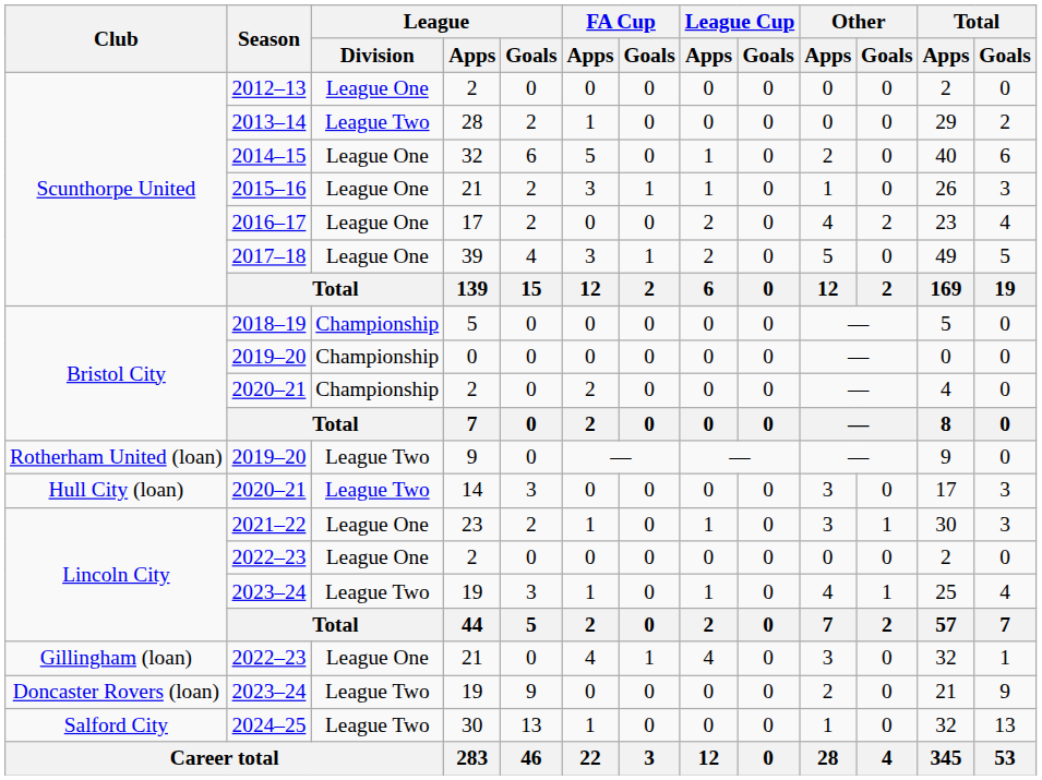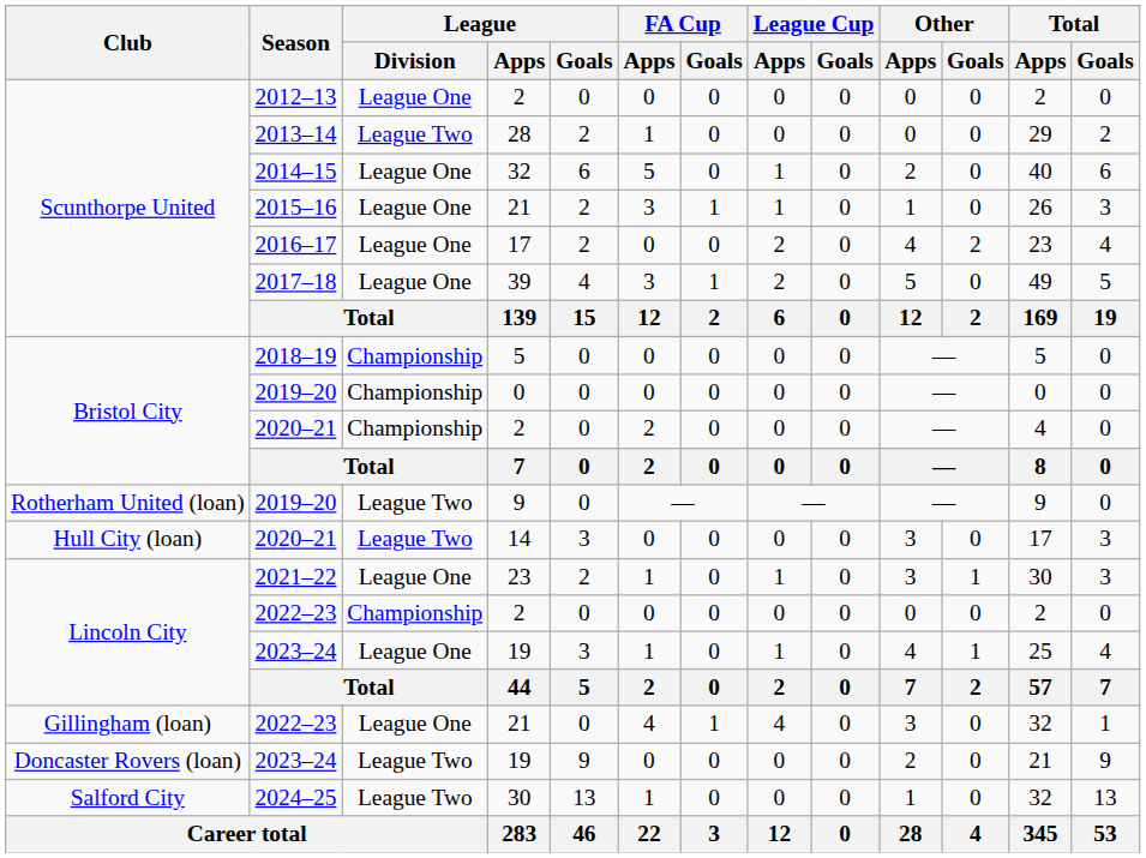Lincoln City / 2022–23 | League / Division: League One -> Championship
Lincoln City / 2023–24 | League / Division: League Two -> League One
